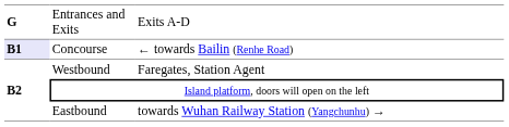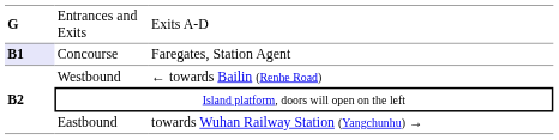Concourse | column 3: ← towards Bailin (Renhe Road) -> Faregates, Station Agent
Westbound | column 3: Faregates, Station Agent -> ← towards Bailin (Renhe Road)
